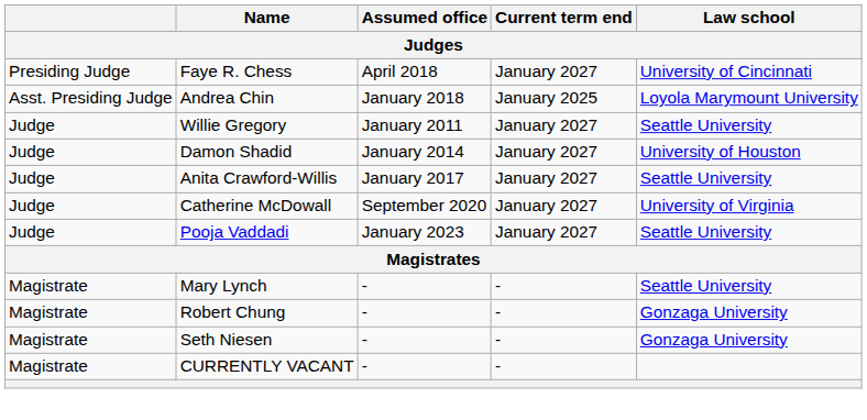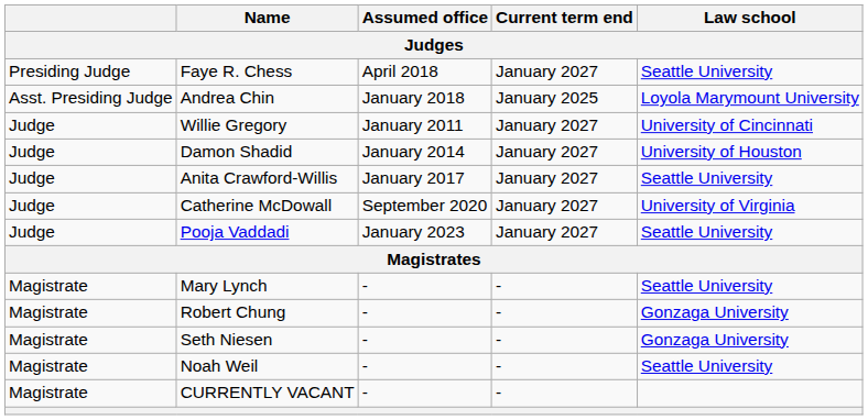Faye R. Chess | Law school: University of Cincinnati -> Seattle University
Willie Gregory | Law school: Seattle University -> University of Cincinnati
+ row: Magistrate | Noah Weil | - | - | Seattle University
